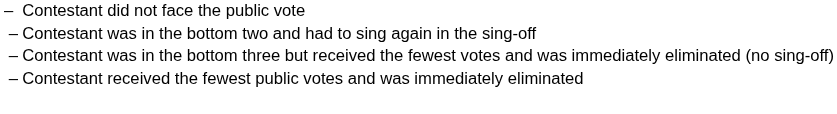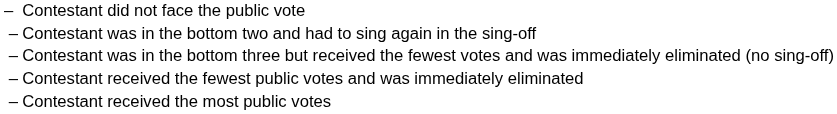+ row: – | Contestant received the most public votes
